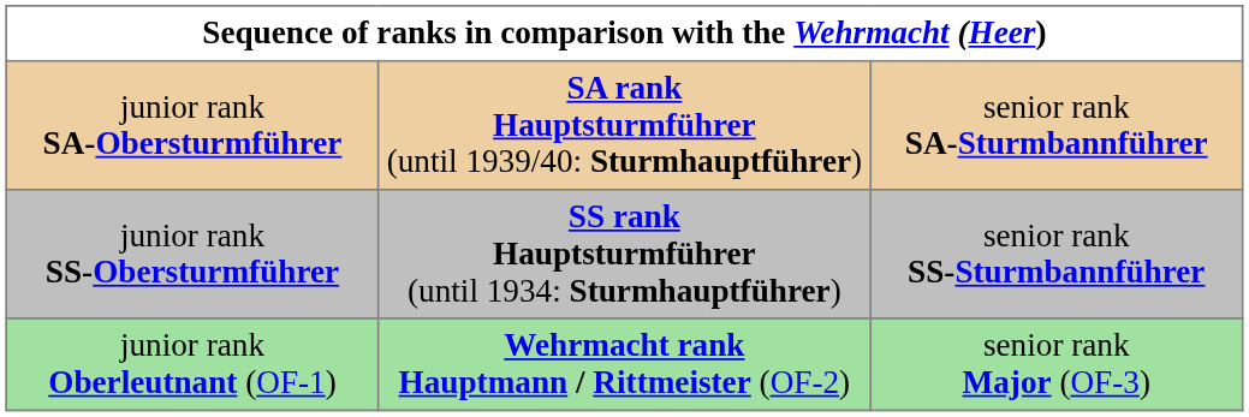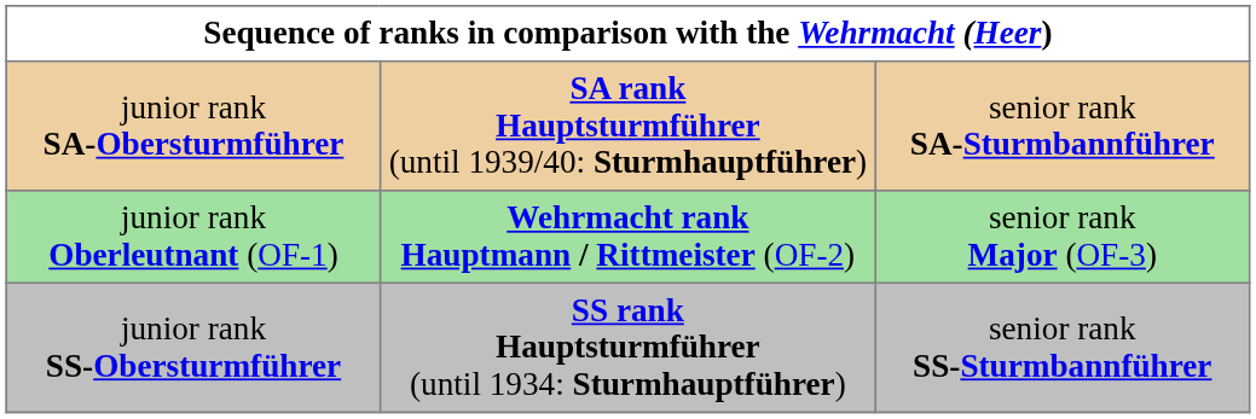rows swapped: junior rank SS-Obersturmführer <-> junior rank Oberleutnant (OF-1)
